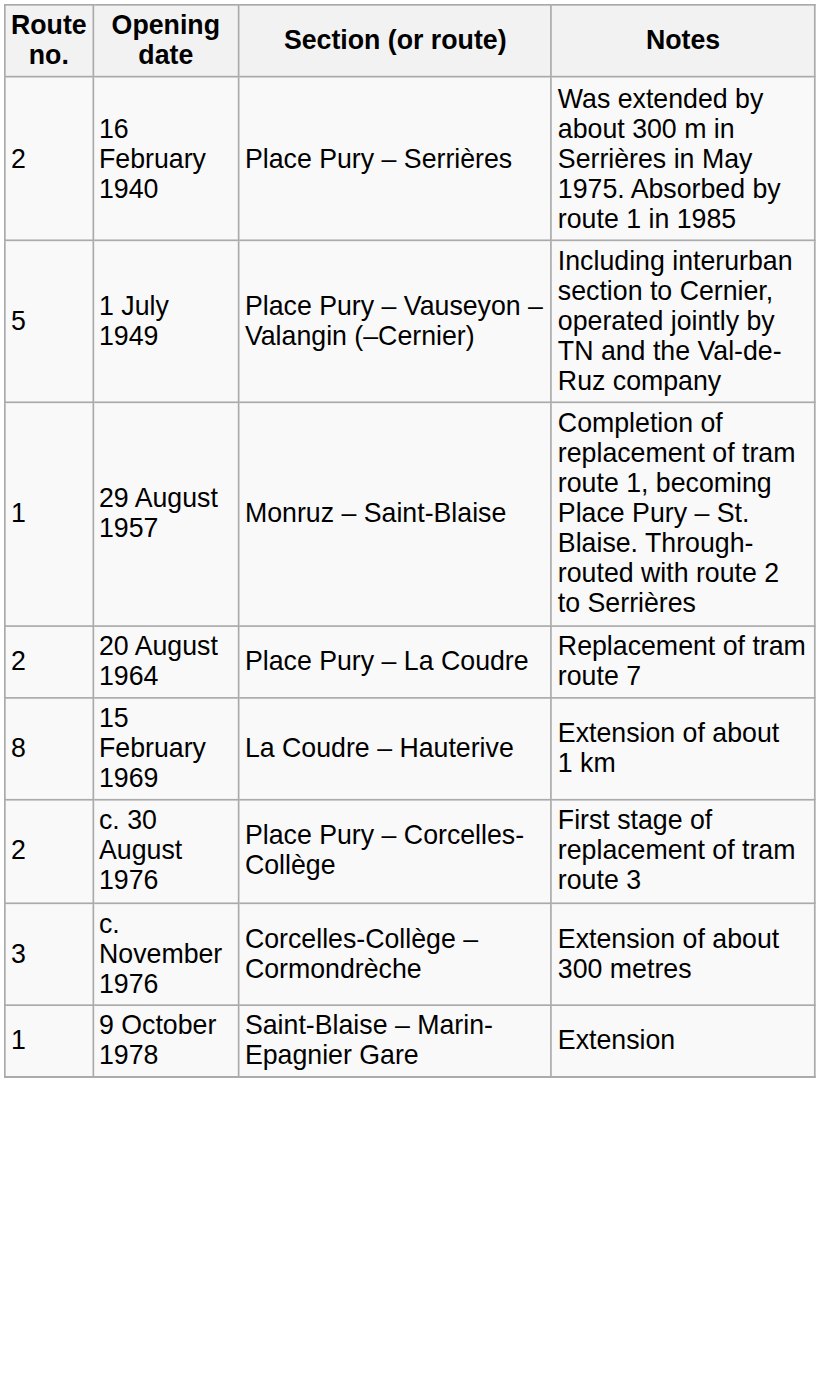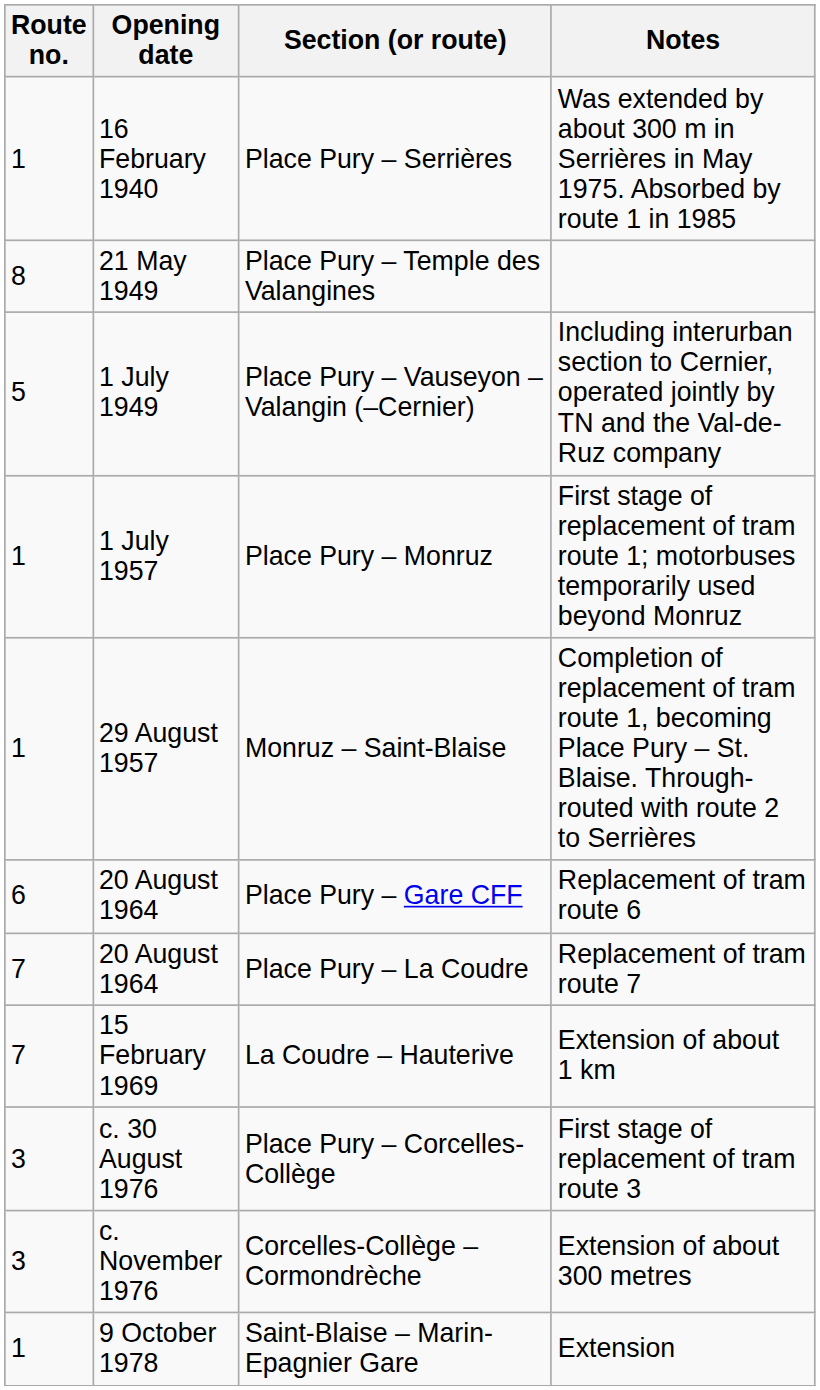Place Pury – Serrières | Route no.: 2 -> 1
+ row: 8 | 21 May 1949 | Place Pury – Temple des Valangines
+ row: 1 | 1 July 1957 | Place Pury – Monruz | First stage of replacement of tram route 1; motorbuses temporarily used beyond Monruz
+ row: 6 | 20 August 1964 | Place Pury – Gare CFF | Replacement of tram route 6
Place Pury – La Coudre | Route no.: 2 -> 7
La Coudre – Hauterive | Route no.: 8 -> 7
Place Pury – Corcelles-Collège | Route no.: 2 -> 3
